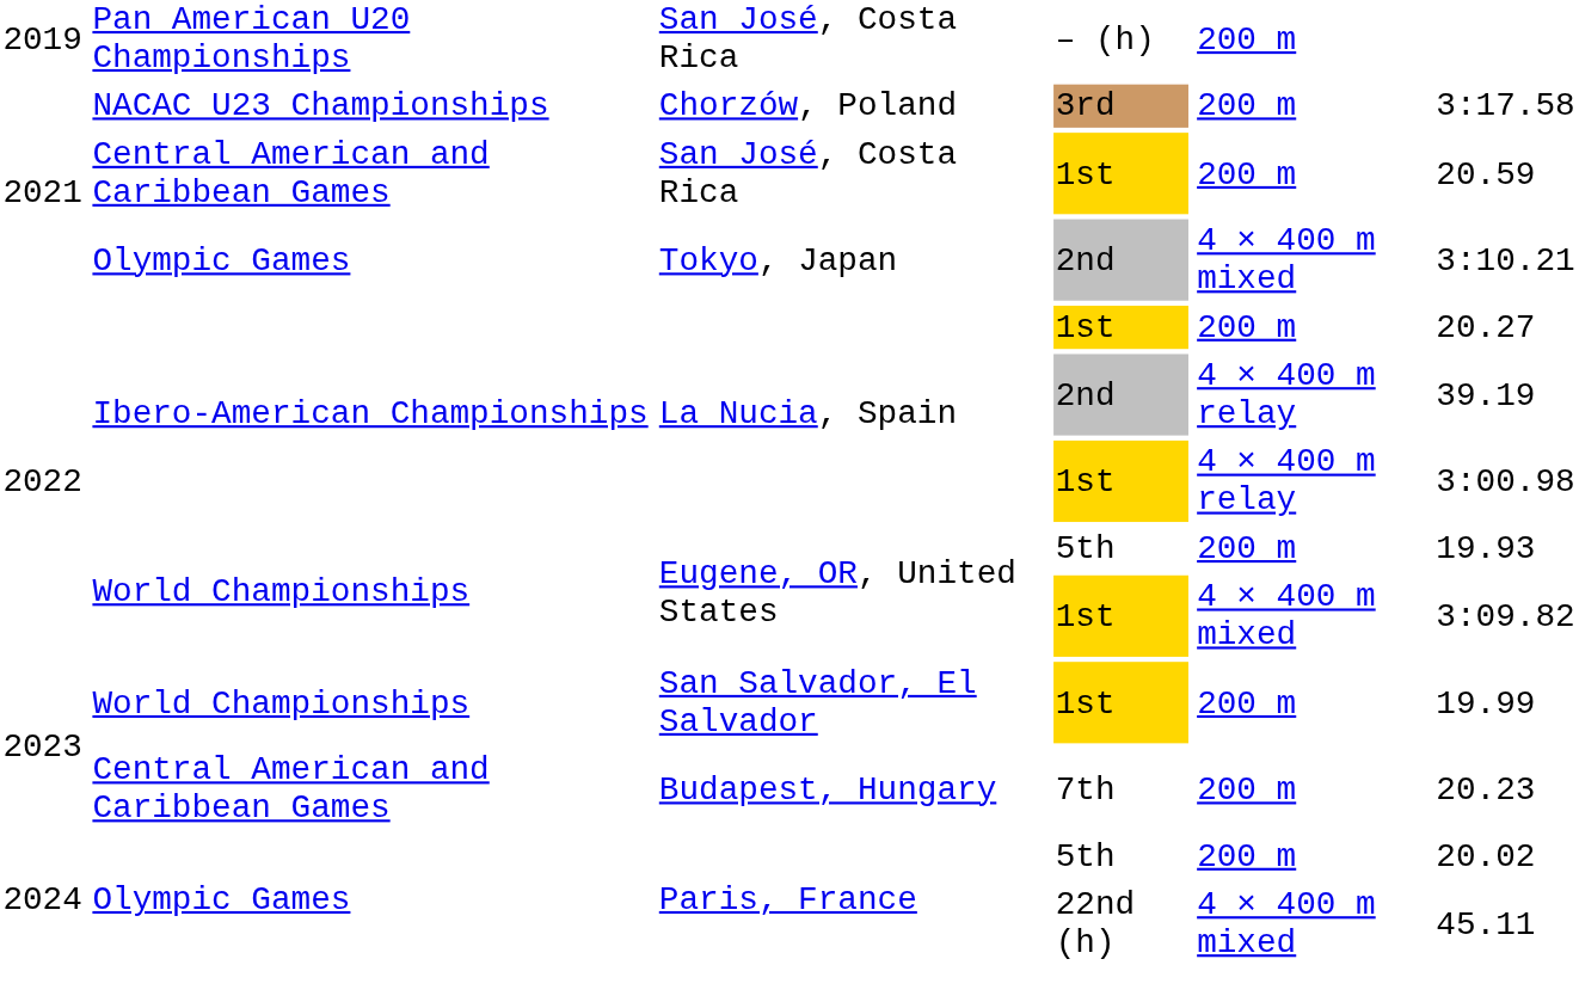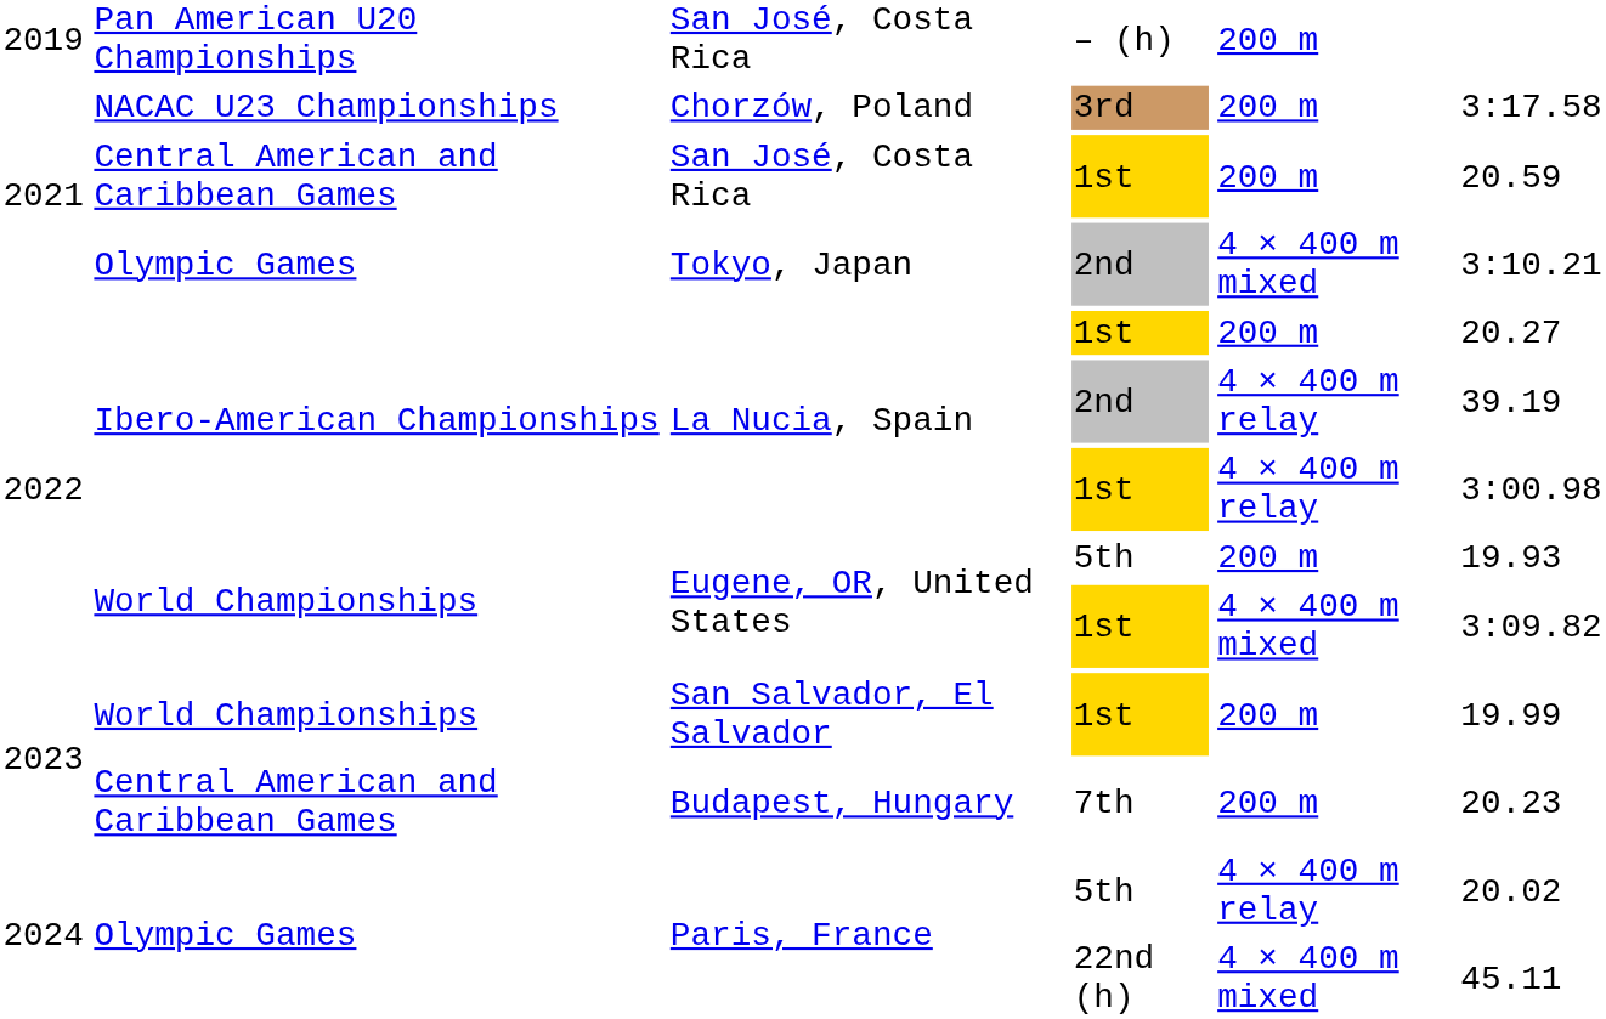Paris, France / 5th | column 5: 200 m -> 4 × 400 m relay
